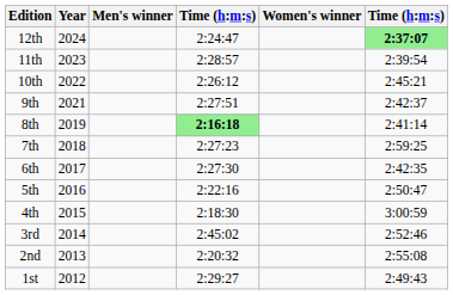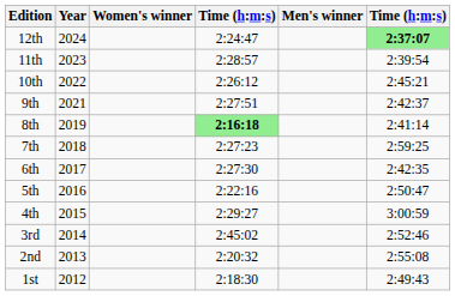columns swapped: Men's winner <-> Women's winner
4th | column 4: 2:18:30 -> 2:29:27
1st | column 4: 2:29:27 -> 2:18:30
